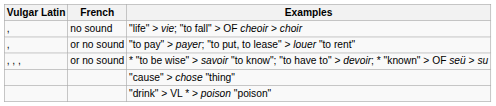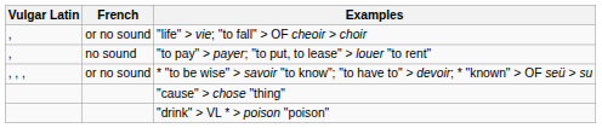"life" > vie; "to fall" > OF cheoir > choir | French: no sound -> or no sound
"to pay" > payer; "to put, to lease" > louer "to rent" | French: or no sound -> no sound
